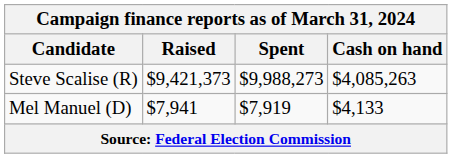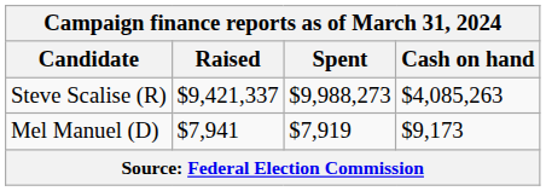Steve Scalise (R) | Raised: $9,421,373 -> $9,421,337
Mel Manuel (D) | Cash on hand: $4,133 -> $9,173
